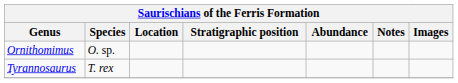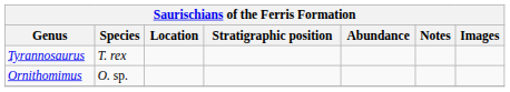rows swapped: Ornithomimus <-> Tyrannosaurus
